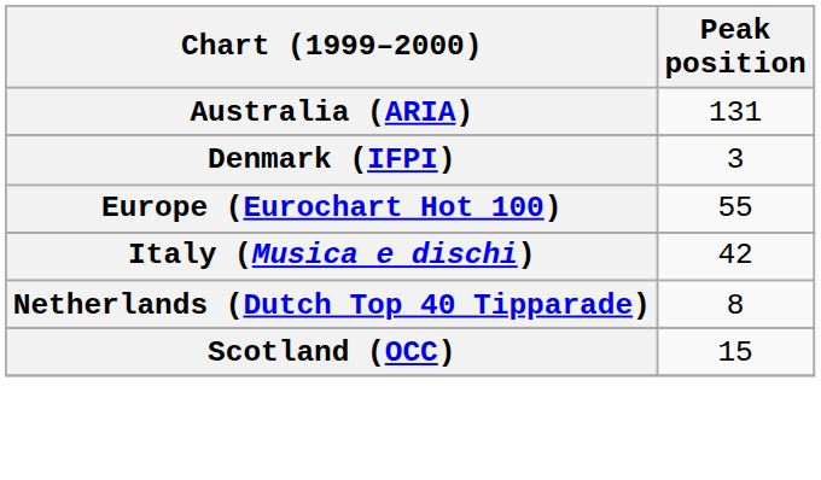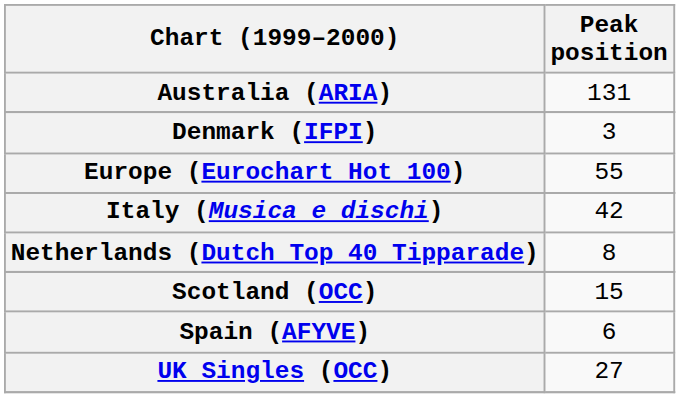+ row: Spain (AFYVE) | 6
+ row: UK Singles (OCC) | 27
